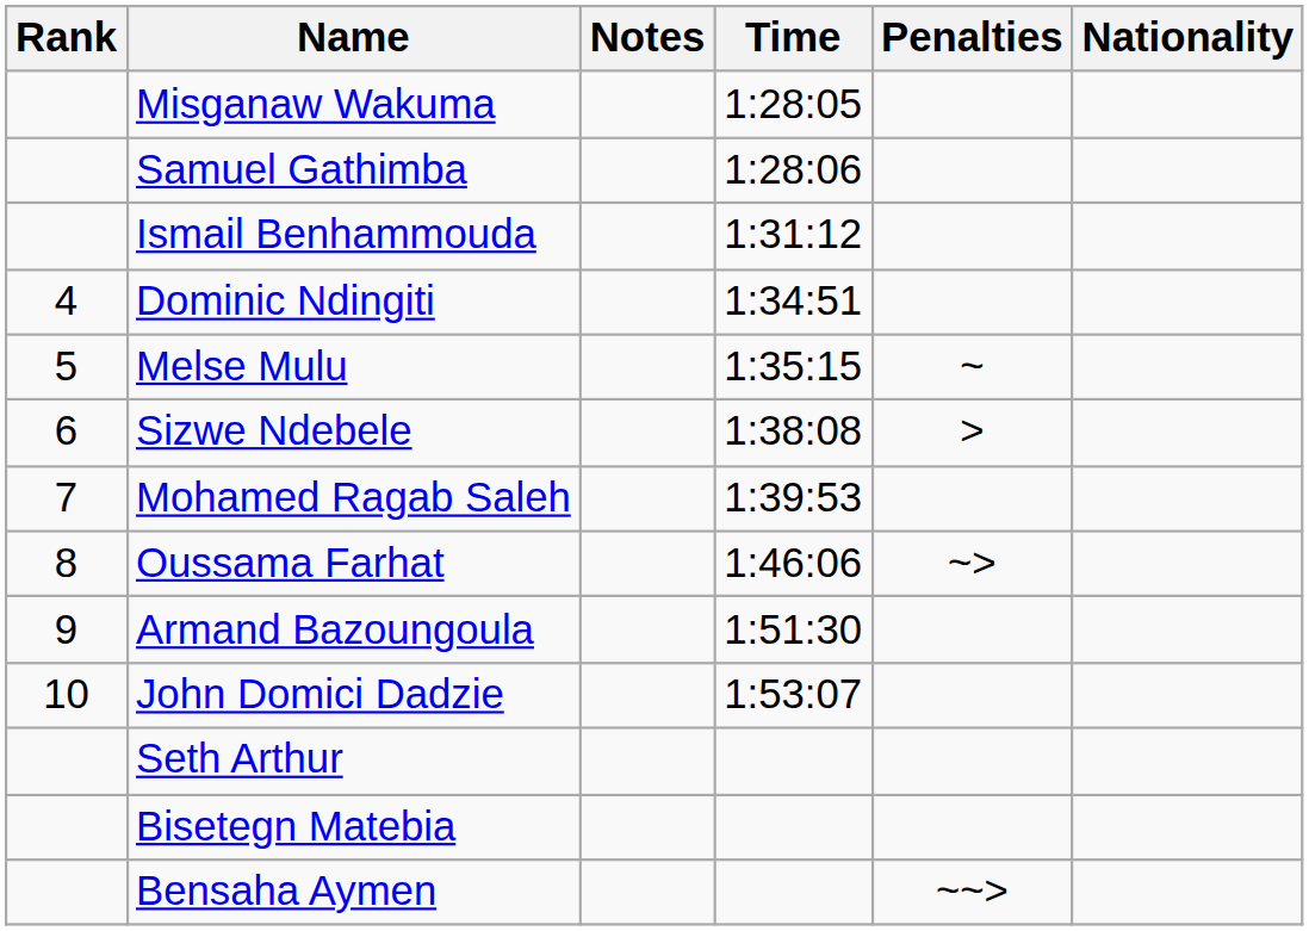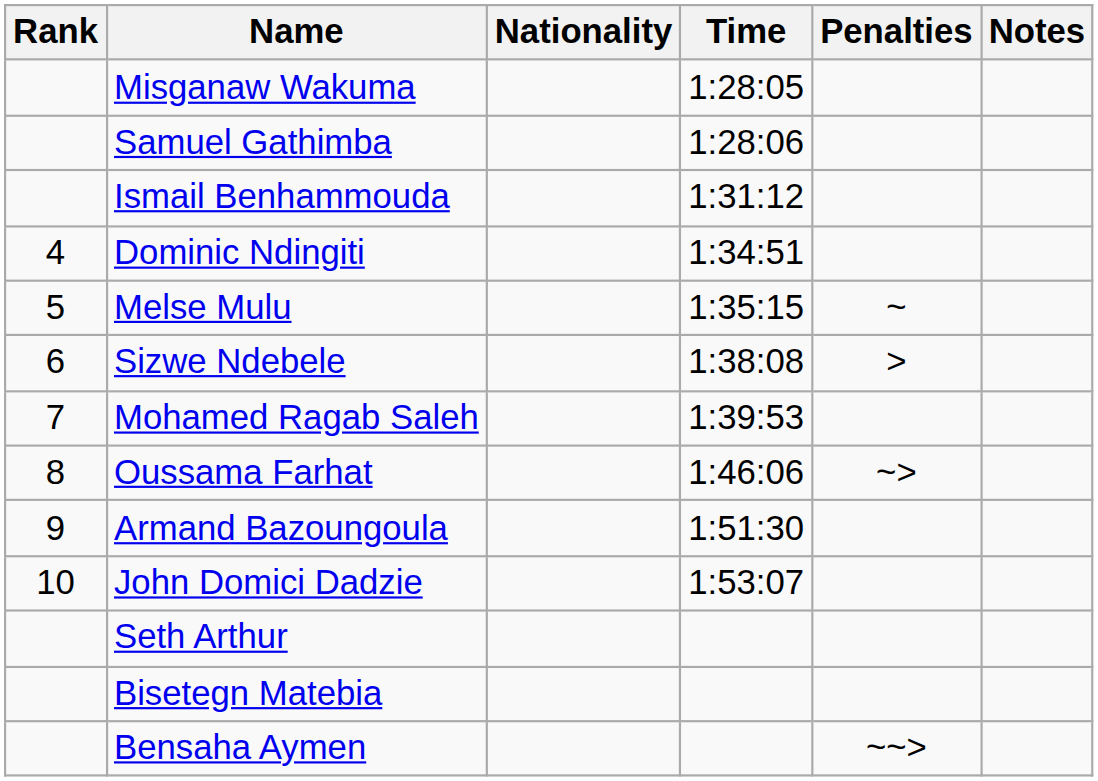columns swapped: Nationality <-> Notes
